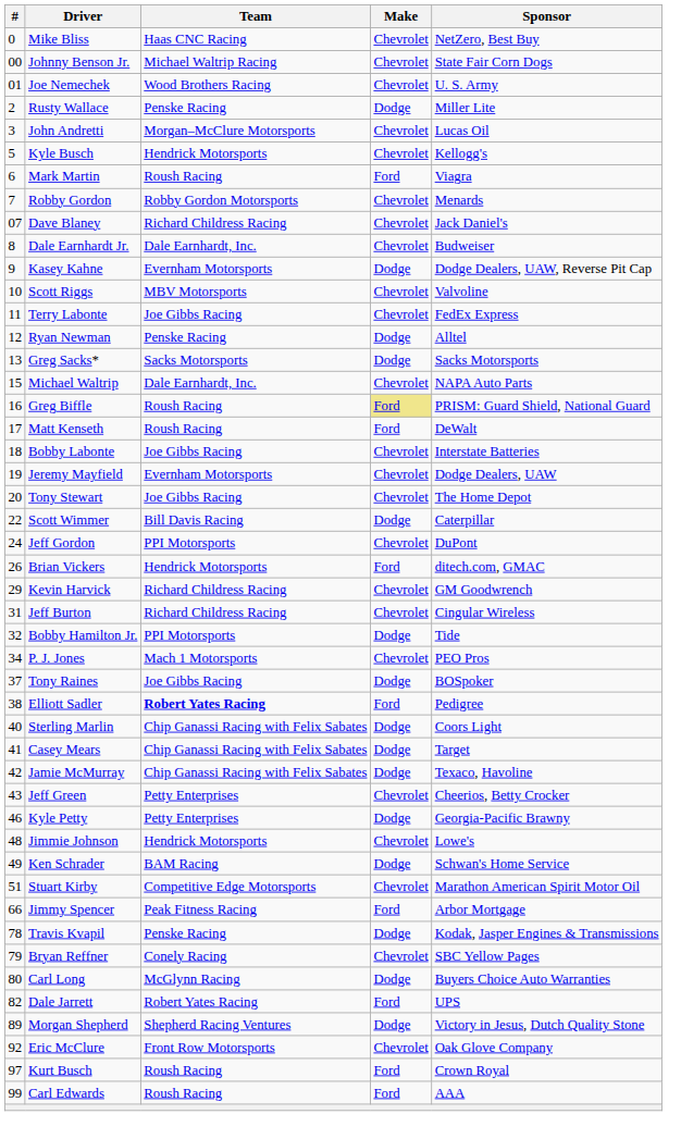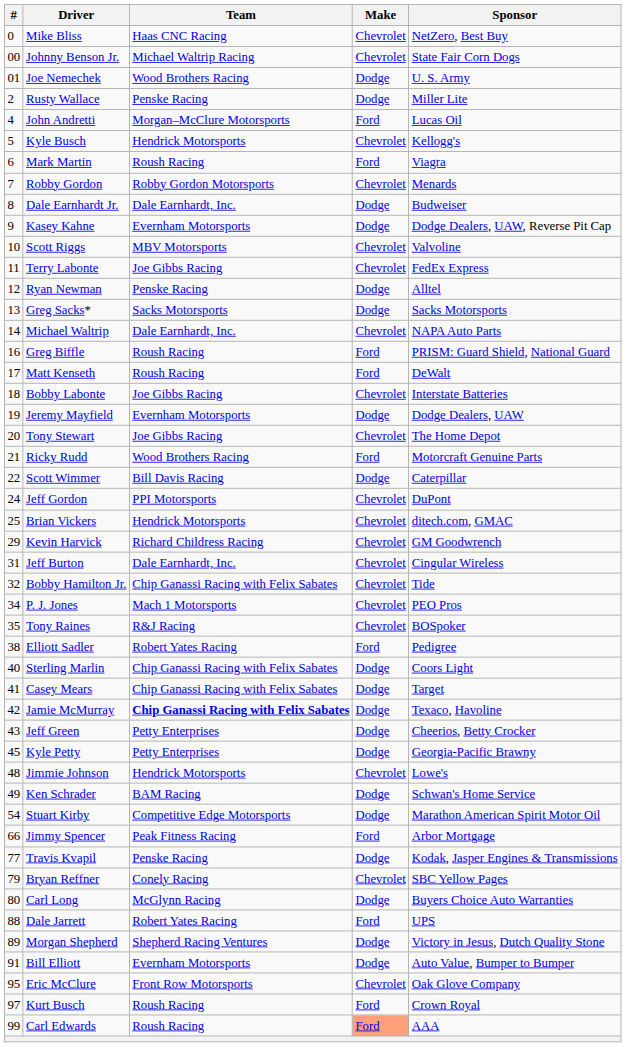Joe Nemechek | Make: Chevrolet -> Dodge
John Andretti | #: 3 -> 4
John Andretti | Make: Chevrolet -> Ford
- row: 07 | Dave Blaney | Richard Childress Racing | Chevrolet | Jack Daniel's
Dale Earnhardt Jr. | Make: Chevrolet -> Dodge
Michael Waltrip | #: 15 -> 14
Greg Biffle | Make: khaki background -> no background
Jeremy Mayfield | Make: Chevrolet -> Dodge
+ row: 21 | Ricky Rudd | Wood Brothers Racing | Ford | Motorcraft Genuine Parts
Brian Vickers | #: 26 -> 25
Brian Vickers | Make: Ford -> Chevrolet
Jeff Burton | Team: Richard Childress Racing -> Dale Earnhardt, Inc.
Bobby Hamilton Jr. | Team: PPI Motorsports -> Chip Ganassi Racing with Felix Sabates
Bobby Hamilton Jr. | Make: Dodge -> Chevrolet
Tony Raines | #: 37 -> 35
Tony Raines | Team: Joe Gibbs Racing -> R&J Racing
Tony Raines | Make: Dodge -> Chevrolet
Elliott Sadler | Team: bold -> normal
Jamie McMurray | Team: normal -> bold
Jeff Green | Make: Chevrolet -> Dodge
Kyle Petty | #: 46 -> 45
Stuart Kirby | #: 51 -> 54
Stuart Kirby | Make: Chevrolet -> Dodge
Travis Kvapil | #: 78 -> 77
Dale Jarrett | #: 82 -> 88
+ row: 91 | Bill Elliott | Evernham Motorsports | Dodge | Auto Value, Bumper to Bumper
Eric McClure | #: 92 -> 95
Carl Edwards | Make: no background -> lightsalmon background
